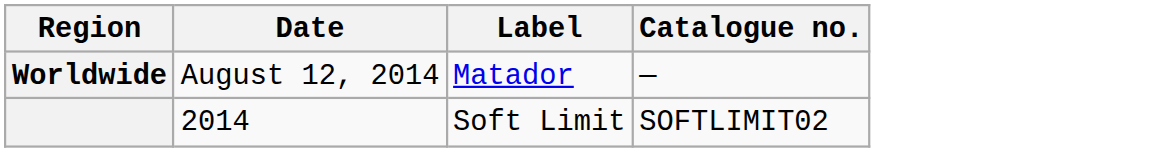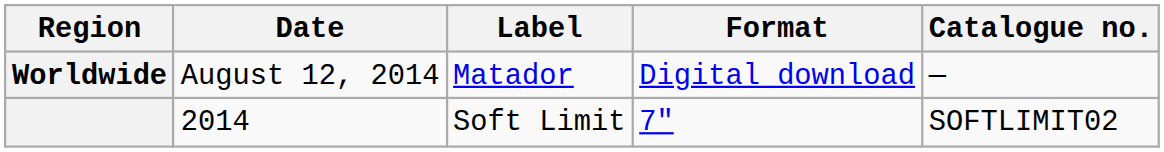+ column: Format | Digital download | 7"
